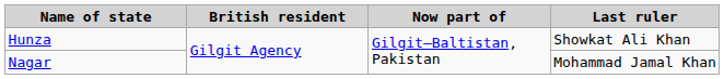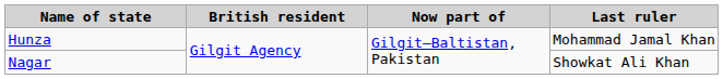Hunza | Last ruler: Showkat Ali Khan -> Mohammad Jamal Khan
Nagar | Last ruler: Mohammad Jamal Khan -> Showkat Ali Khan
